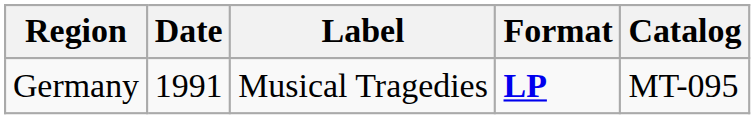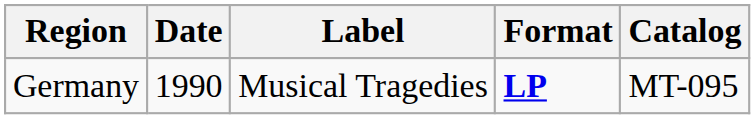Germany | Date: 1991 -> 1990
